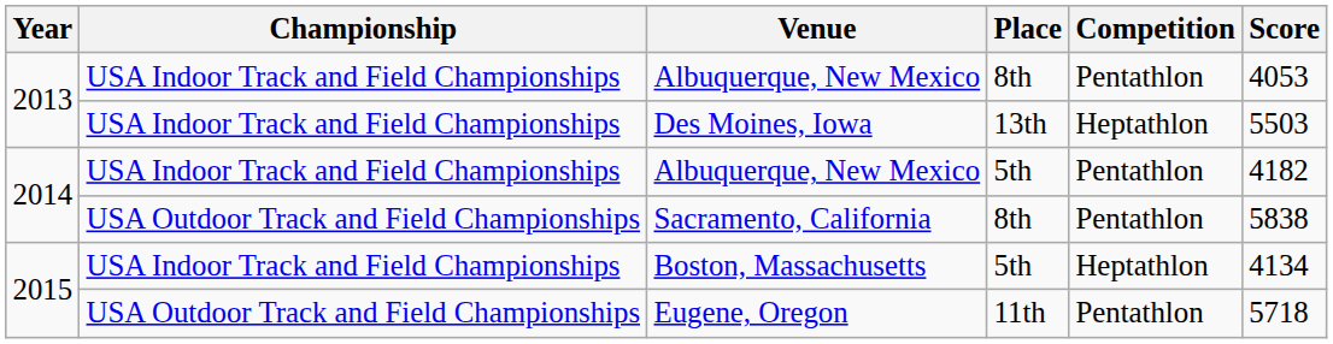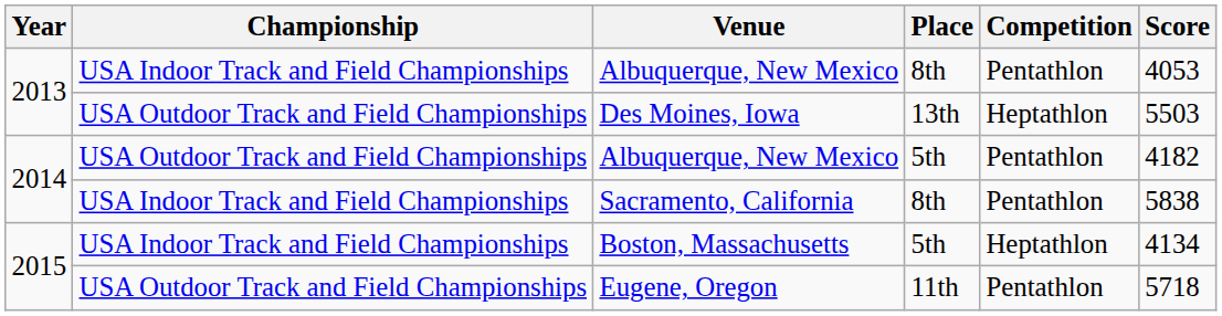Des Moines, Iowa | Championship: USA Indoor Track and Field Championships -> USA Outdoor Track and Field Championships
Albuquerque, New Mexico / 5th | Championship: USA Indoor Track and Field Championships -> USA Outdoor Track and Field Championships
Sacramento, California | Championship: USA Outdoor Track and Field Championships -> USA Indoor Track and Field Championships
